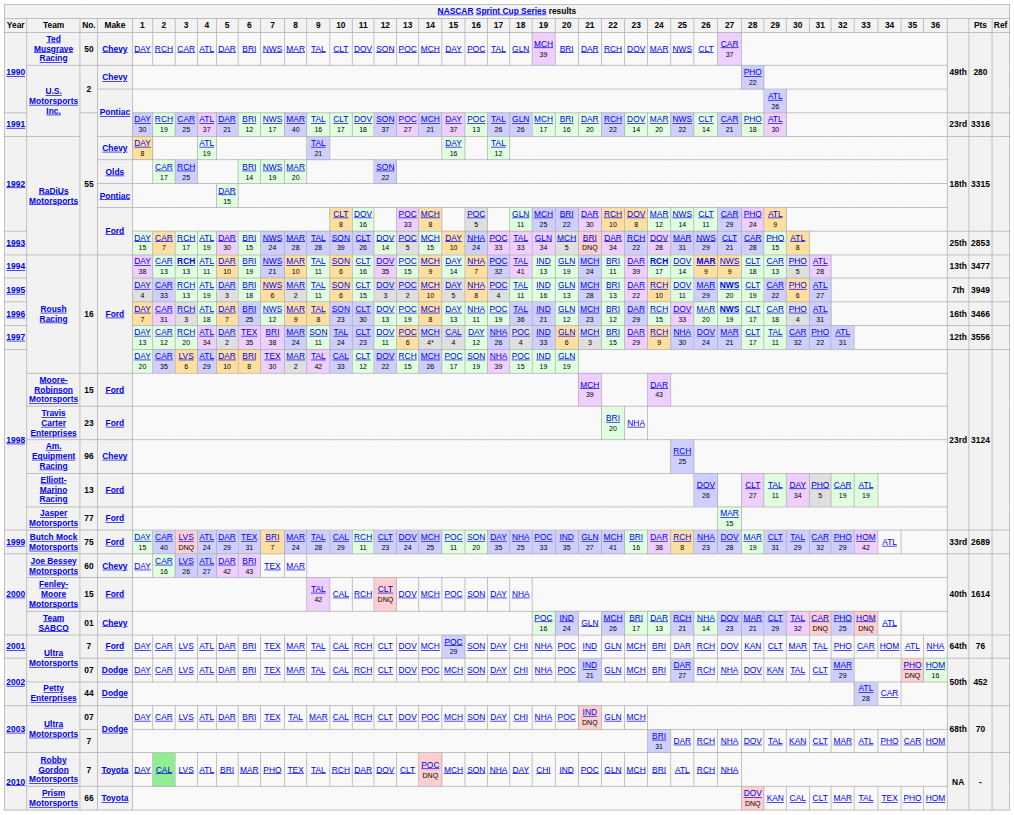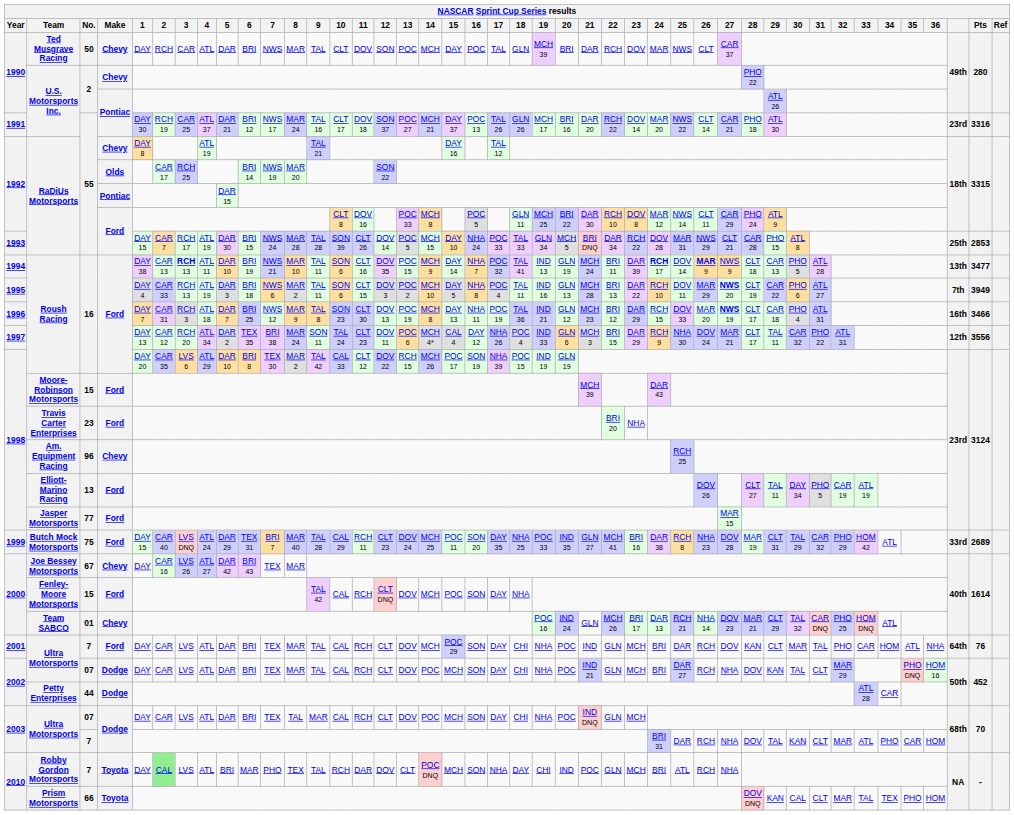1991 / U.S. Motorsports Inc. | 8: MAR 40 -> MAR 24
Butch Mock Motorsports | 8: MAR 24 -> MAR 40
Joe Bessey Motorsports | No.: 60 -> 67
